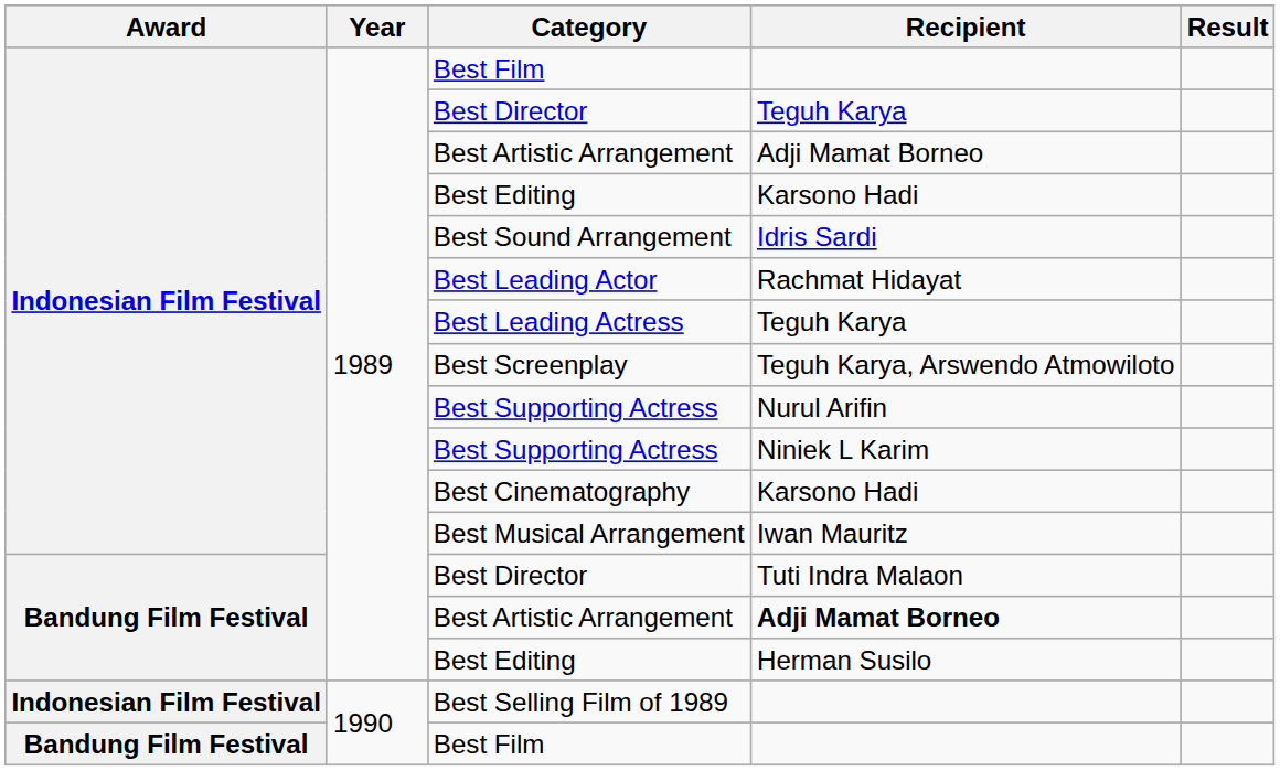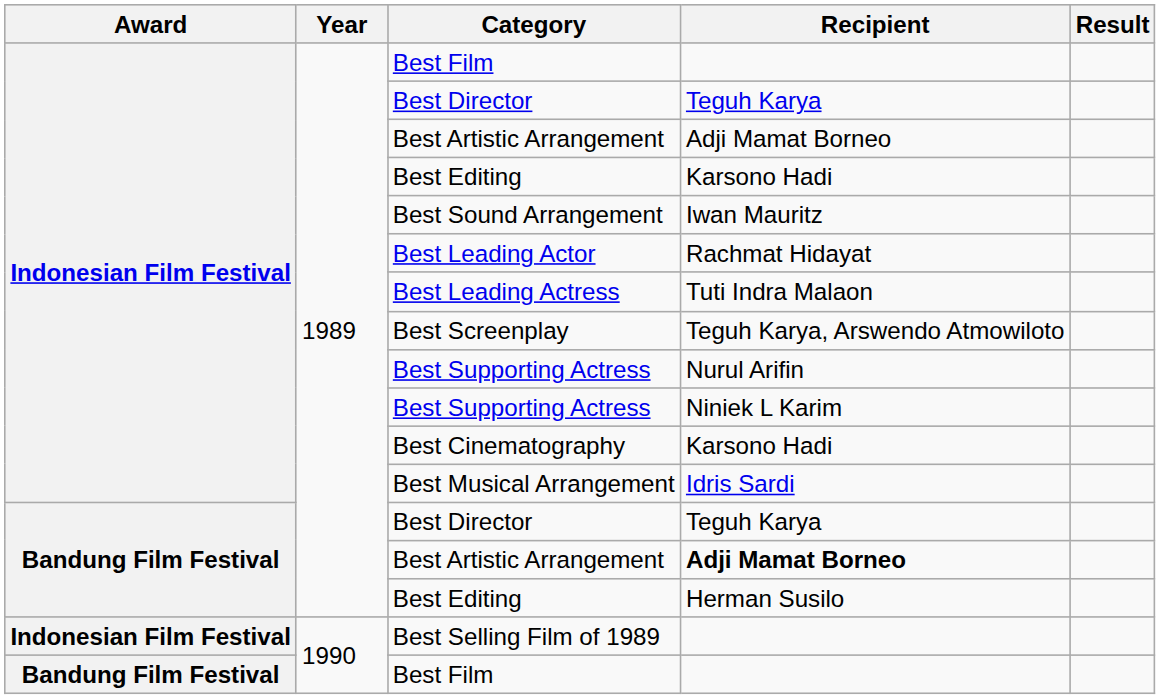Best Sound Arrangement | Recipient: Idris Sardi -> Iwan Mauritz
Best Leading Actress | Recipient: Teguh Karya -> Tuti Indra Malaon
Best Musical Arrangement | Recipient: Iwan Mauritz -> Idris Sardi
Bandung Film Festival / Best Director | Recipient: Tuti Indra Malaon -> Teguh Karya
